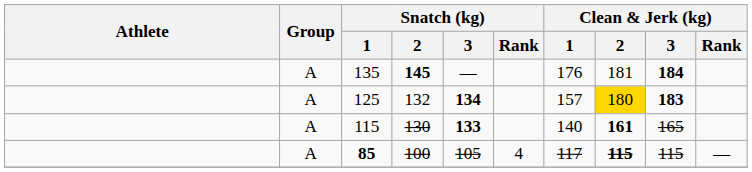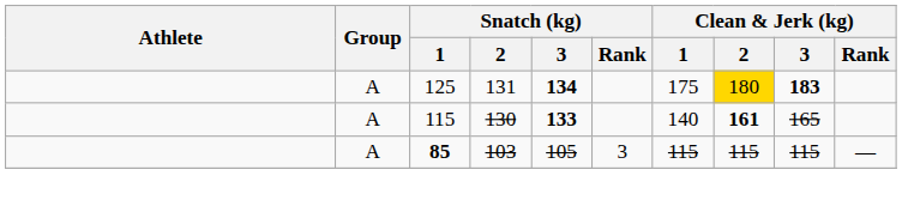- row: A | 135 | 145 | — | 176 | 181 | 184
125 | Snatch (kg) / 2: 132 -> 131
125 | Clean & Jerk (kg) / 1: 157 -> 175
85 | Snatch (kg) / 2: 100 -> 103
85 | Snatch (kg) / Rank: 4 -> 3
85 | Clean & Jerk (kg) / 1: 117 -> 115
85 | Clean & Jerk (kg) / 2: bold -> normal
